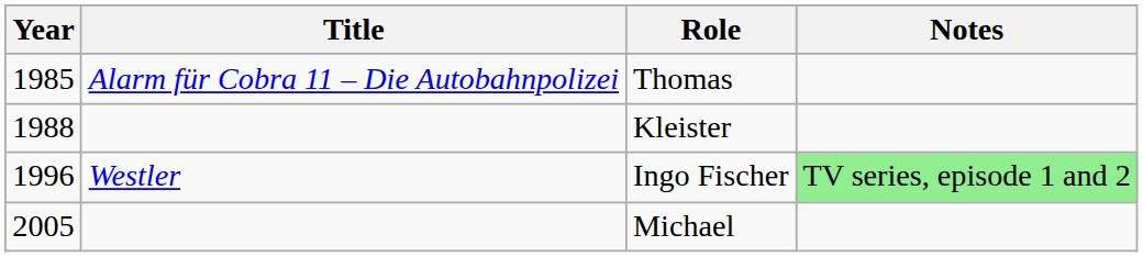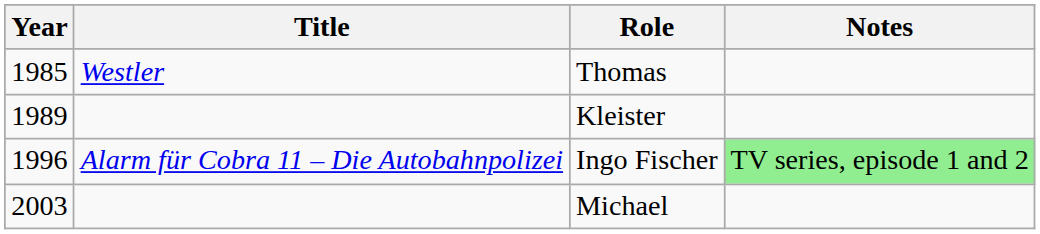Thomas | Title: Alarm für Cobra 11 – Die Autobahnpolizei -> Westler
Kleister | Year: 1988 -> 1989
Ingo Fischer | Title: Westler -> Alarm für Cobra 11 – Die Autobahnpolizei
Michael | Year: 2005 -> 2003
